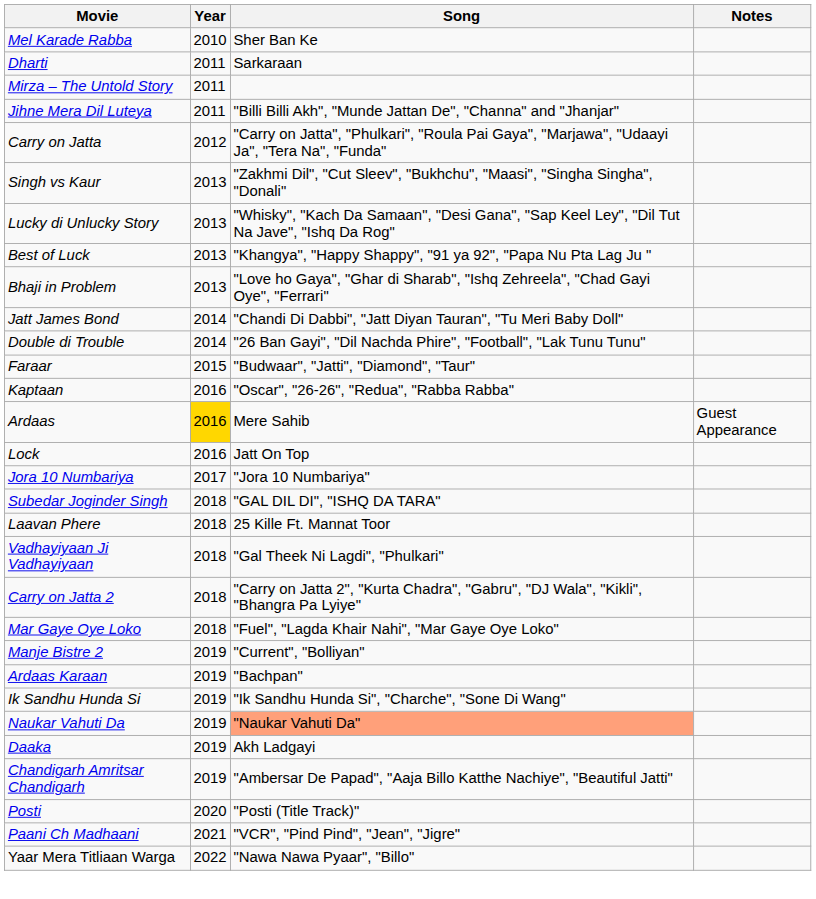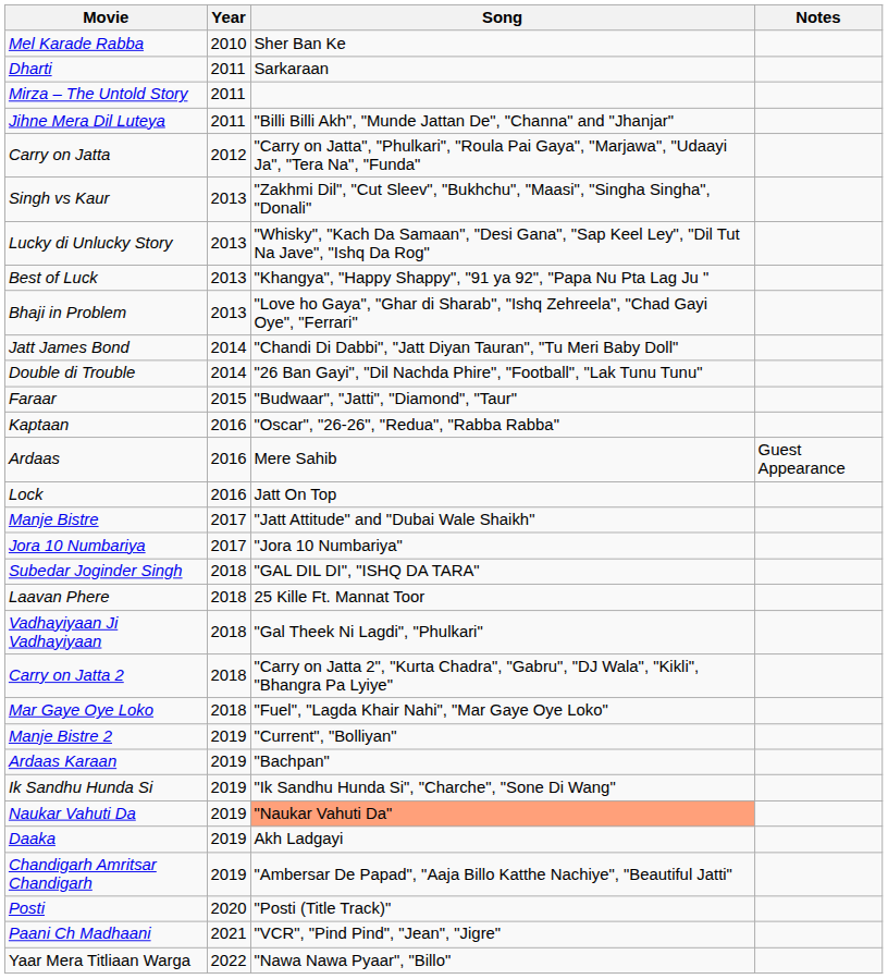Ardaas | Year: gold background -> no background
+ row: Manje Bistre | 2017 | "Jatt Attitude" and "Dubai Wale Shaikh"
